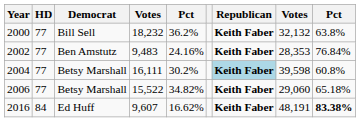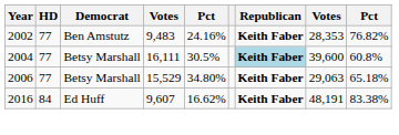- row: 2000 | 77 | Bill Sell | 18,232 | 36.2% | Keith Faber | 32,132 | 63.8%
2002 | column 9: 76.84% -> 76.82%
2004 | column 5: 30.2% -> 30.5%
2004 | column 8: 39,598 -> 39,600
2006 | column 4: 15,522 -> 15,529
2006 | column 5: 34.82% -> 34.80%
2006 | column 8: 29,060 -> 29,063
2016 | column 9: bold -> normal
